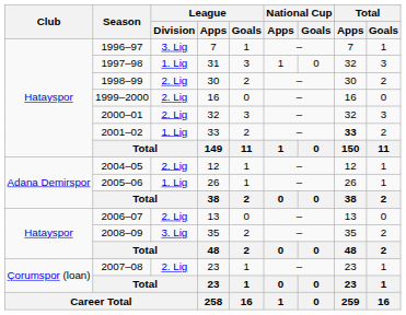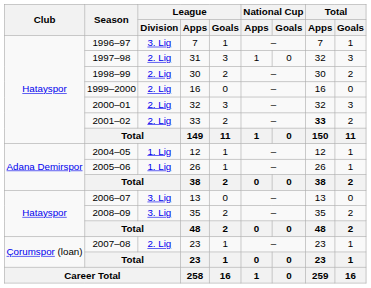1997–98 | League / Division: 1. Lig -> 2. Lig
2001–02 | League / Division: 1. Lig -> 2. Lig
2004–05 | League / Division: 2. Lig -> 1. Lig
2006–07 | League / Division: 2. Lig -> 3. Lig
